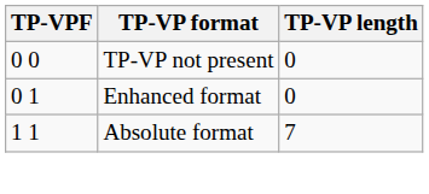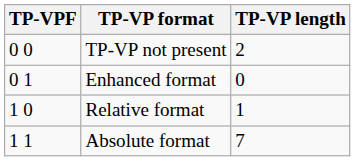TP-VP not present | TP-VP length: 0 -> 2
+ row: 1 0 | Relative format | 1
